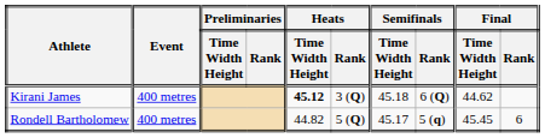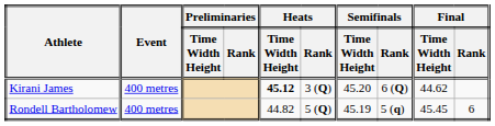Kirani James | Semifinals / Time Width Height: 45.18 -> 45.20
Rondell Bartholomew | Semifinals / Time Width Height: 45.17 -> 45.19
